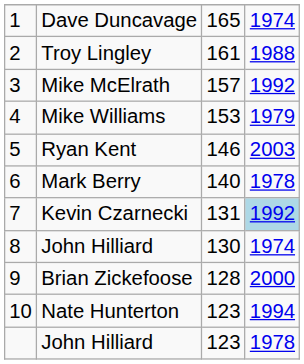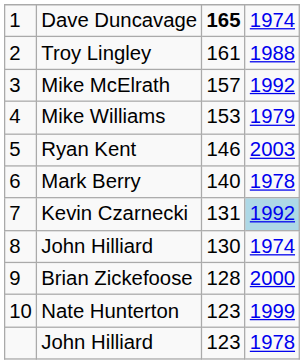Dave Duncavage | column 3: normal -> bold
Nate Hunterton | column 4: 1994 -> 1999
